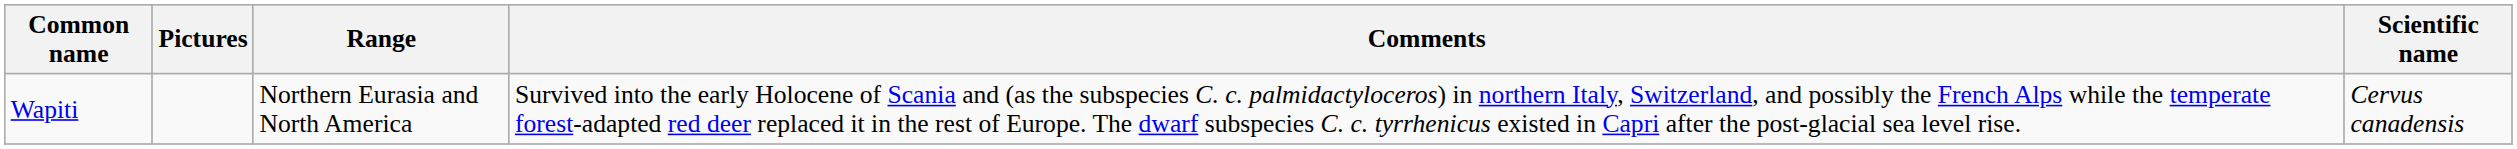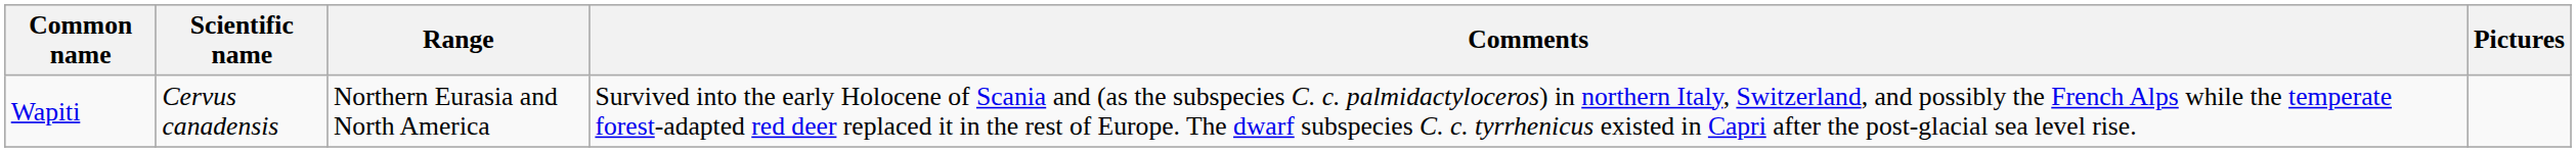columns swapped: Scientific name <-> Pictures
